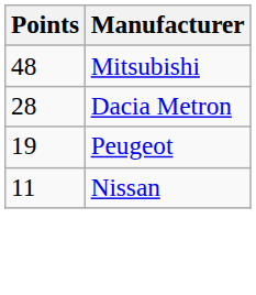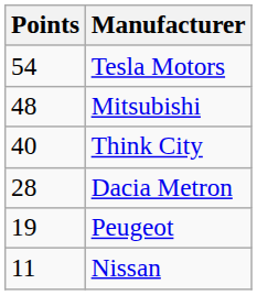+ row: 54 | Tesla Motors
+ row: 40 | Think City
